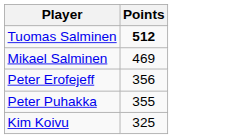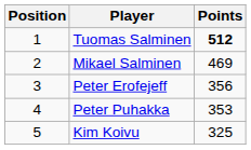+ column: Position | 1 | 2 | 3 | 4 | 5
Peter Puhakka | Points: 355 -> 353
